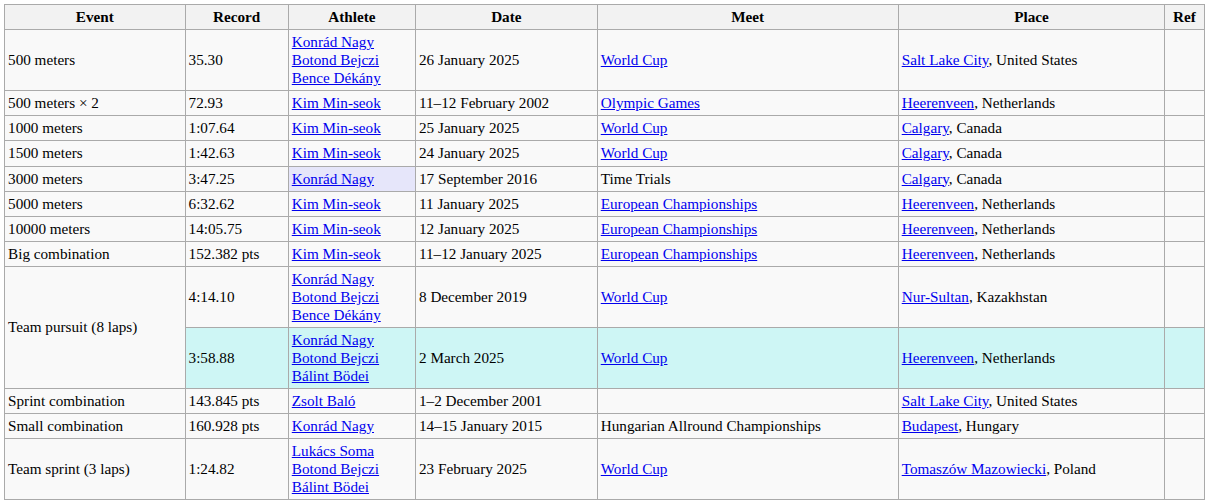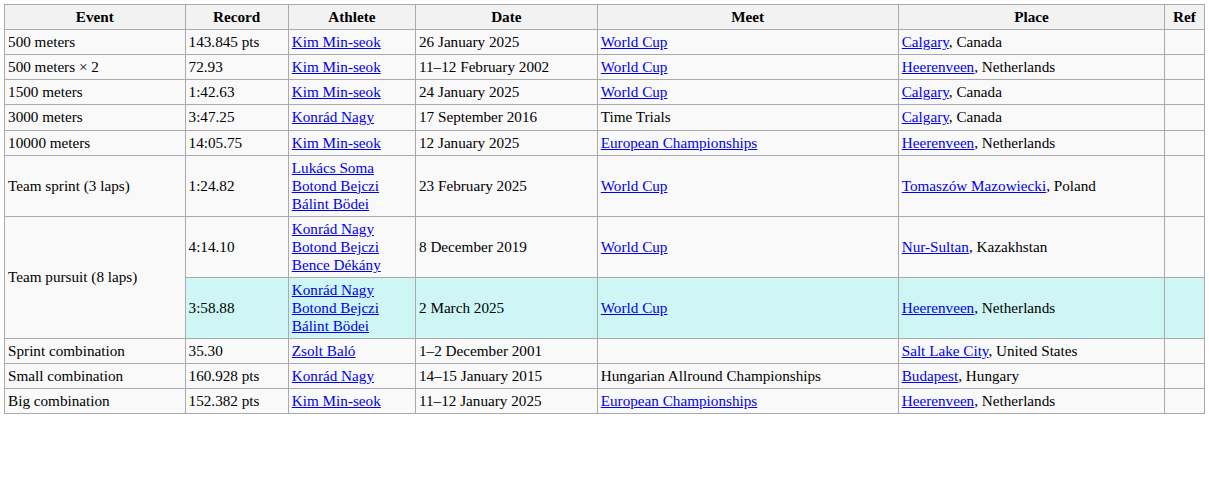26 January 2025 | Record: 35.30 -> 143.845 pts
26 January 2025 | Athlete: Konrád Nagy Botond Bejczi Bence Dékány -> Kim Min-seok
26 January 2025 | Place: Salt Lake City, United States -> Calgary, Canada
11–12 February 2002 | Meet: Olympic Games -> World Cup
- row: 1000 meters | 1:07.64 | Kim Min-seok | 25 January 2025 | World Cup | Calgary, Canada
17 September 2016 | Athlete: lavender background -> no background
- row: 5000 meters | 6:32.62 | Kim Min-seok | 11 January 2025 | European Championships | Heerenveen, Netherlands
rows swapped: 23 February 2025 <-> 11–12 January 2025
1–2 December 2001 | Record: 143.845 pts -> 35.30
